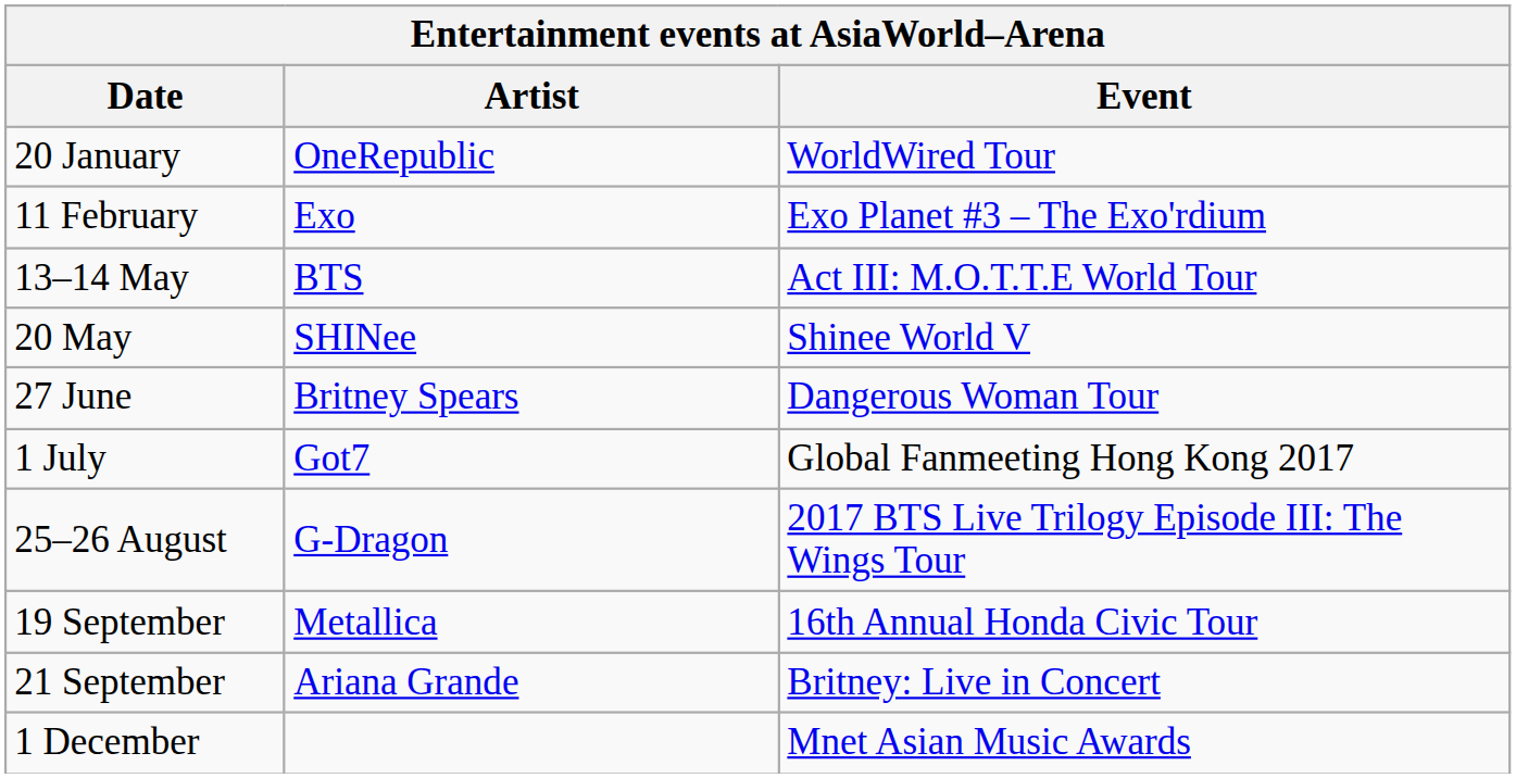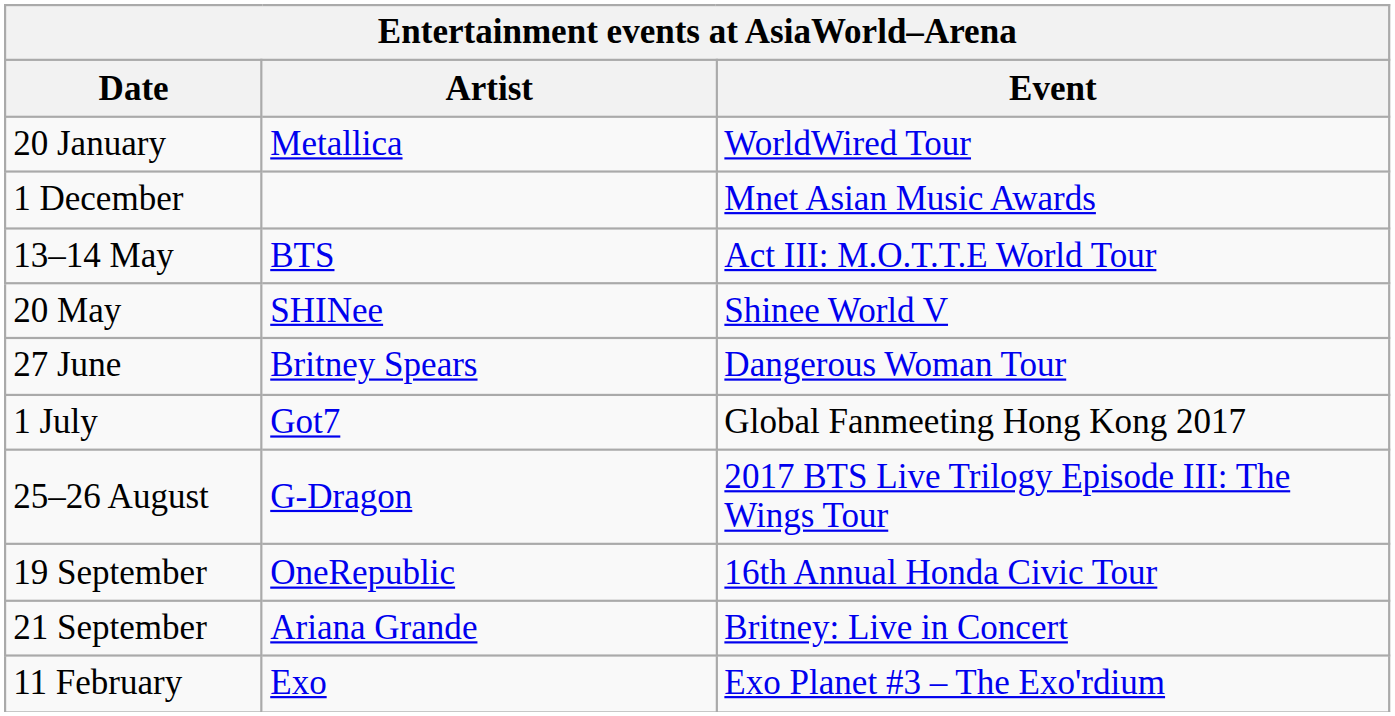20 January | Artist: OneRepublic -> Metallica
rows swapped: 11 February <-> 1 December
19 September | Artist: Metallica -> OneRepublic
